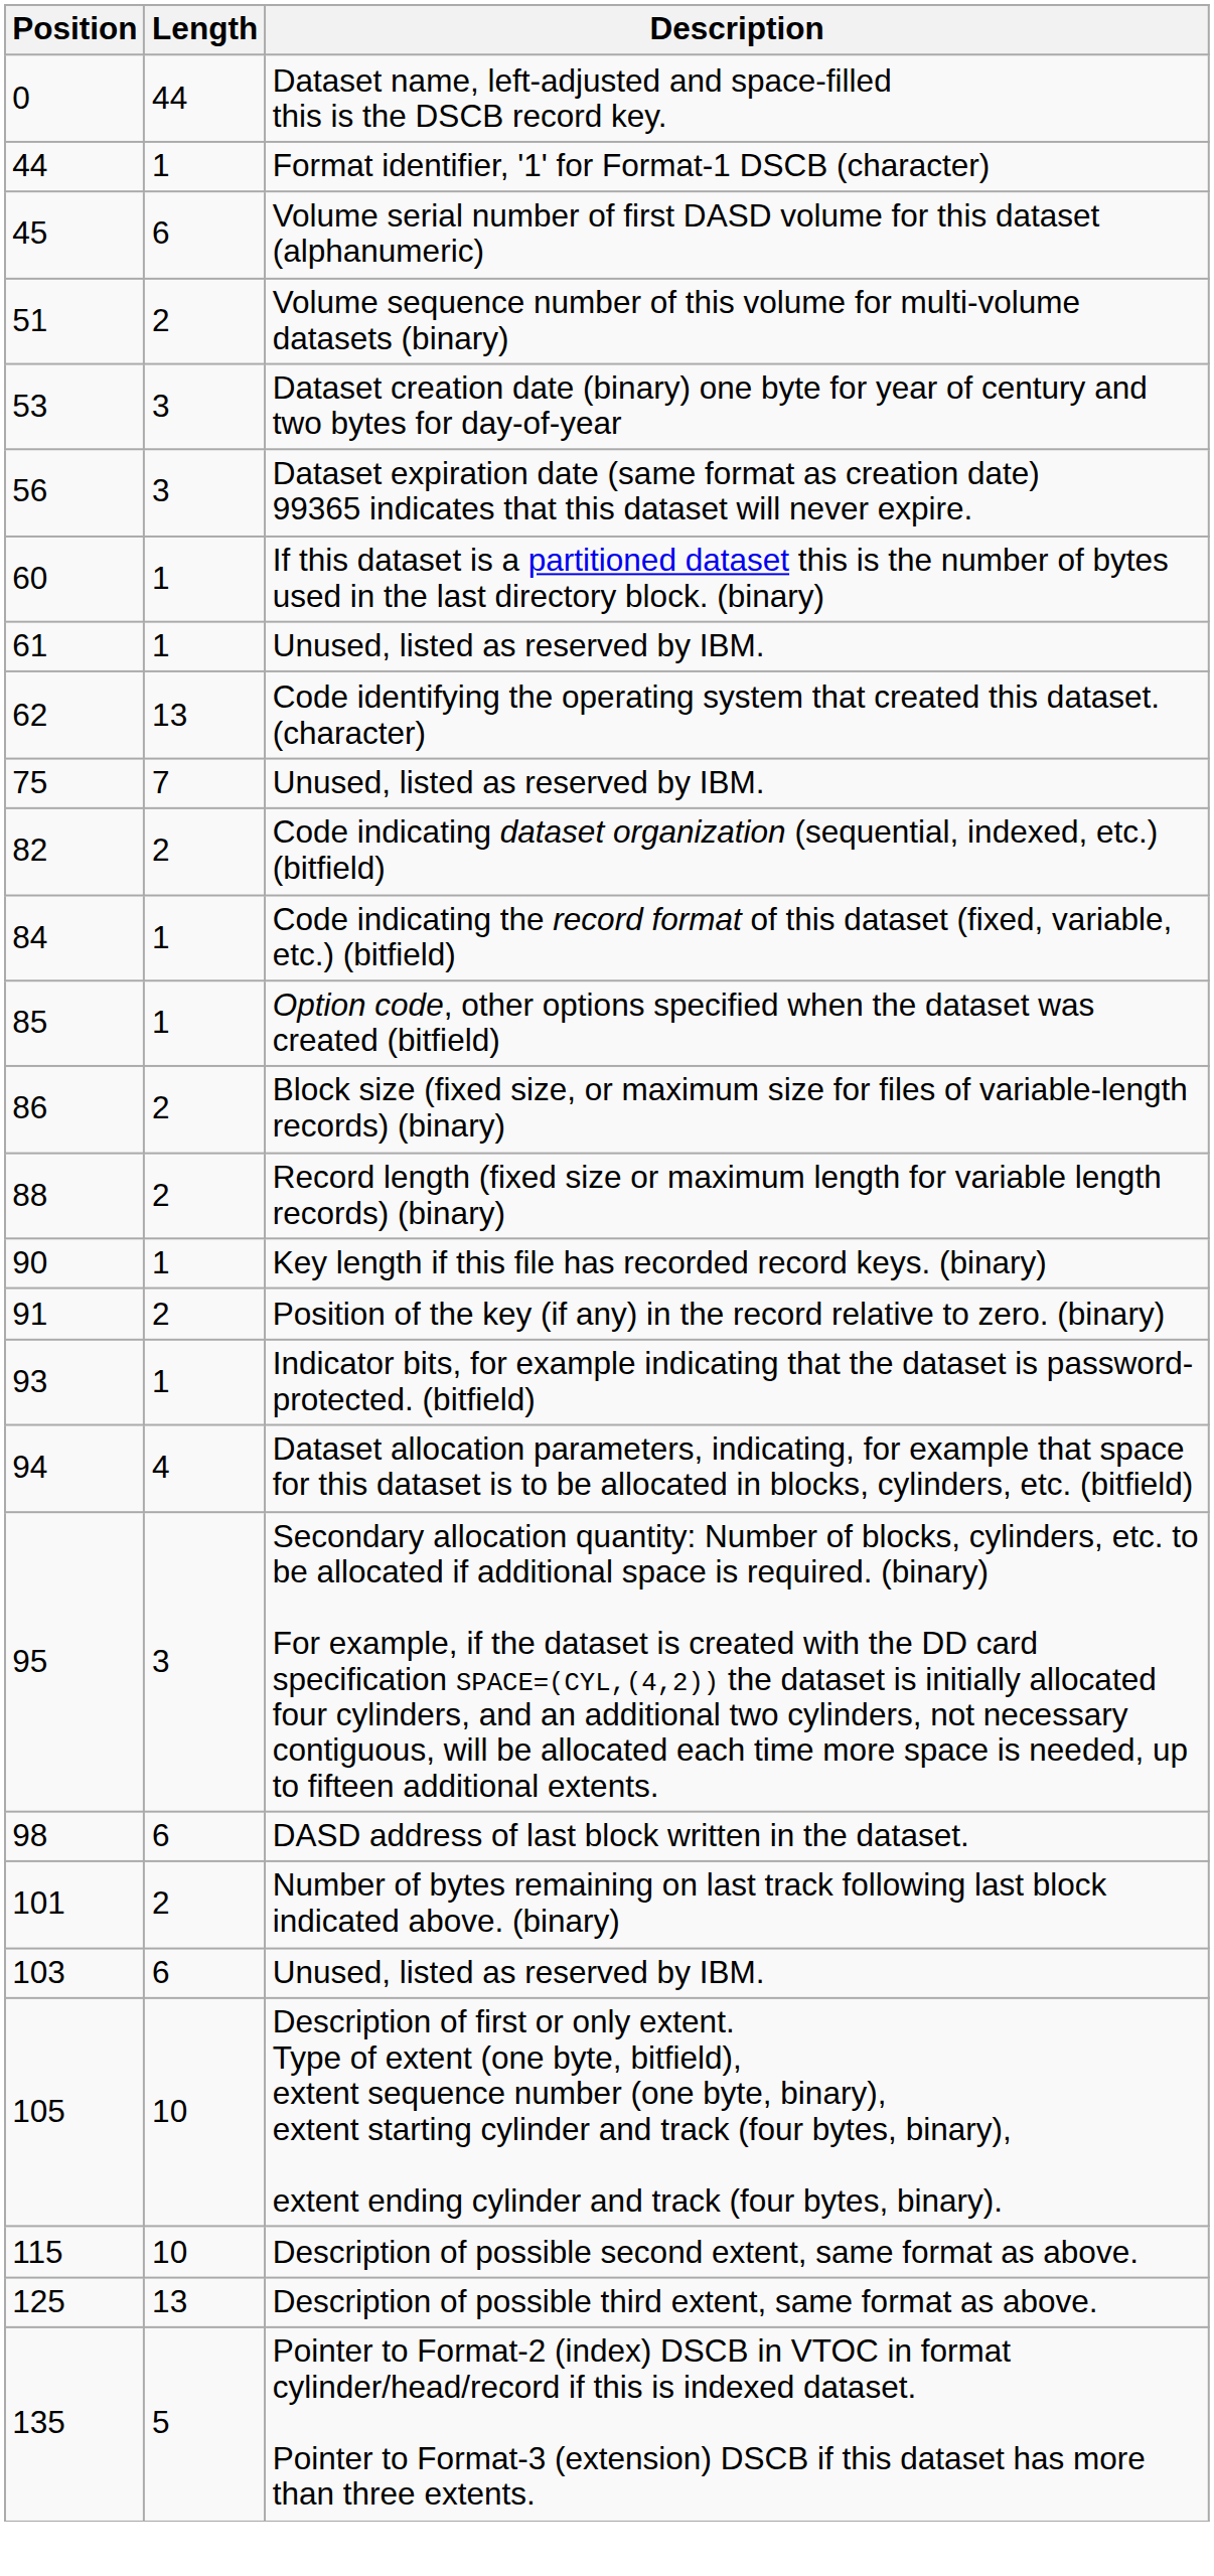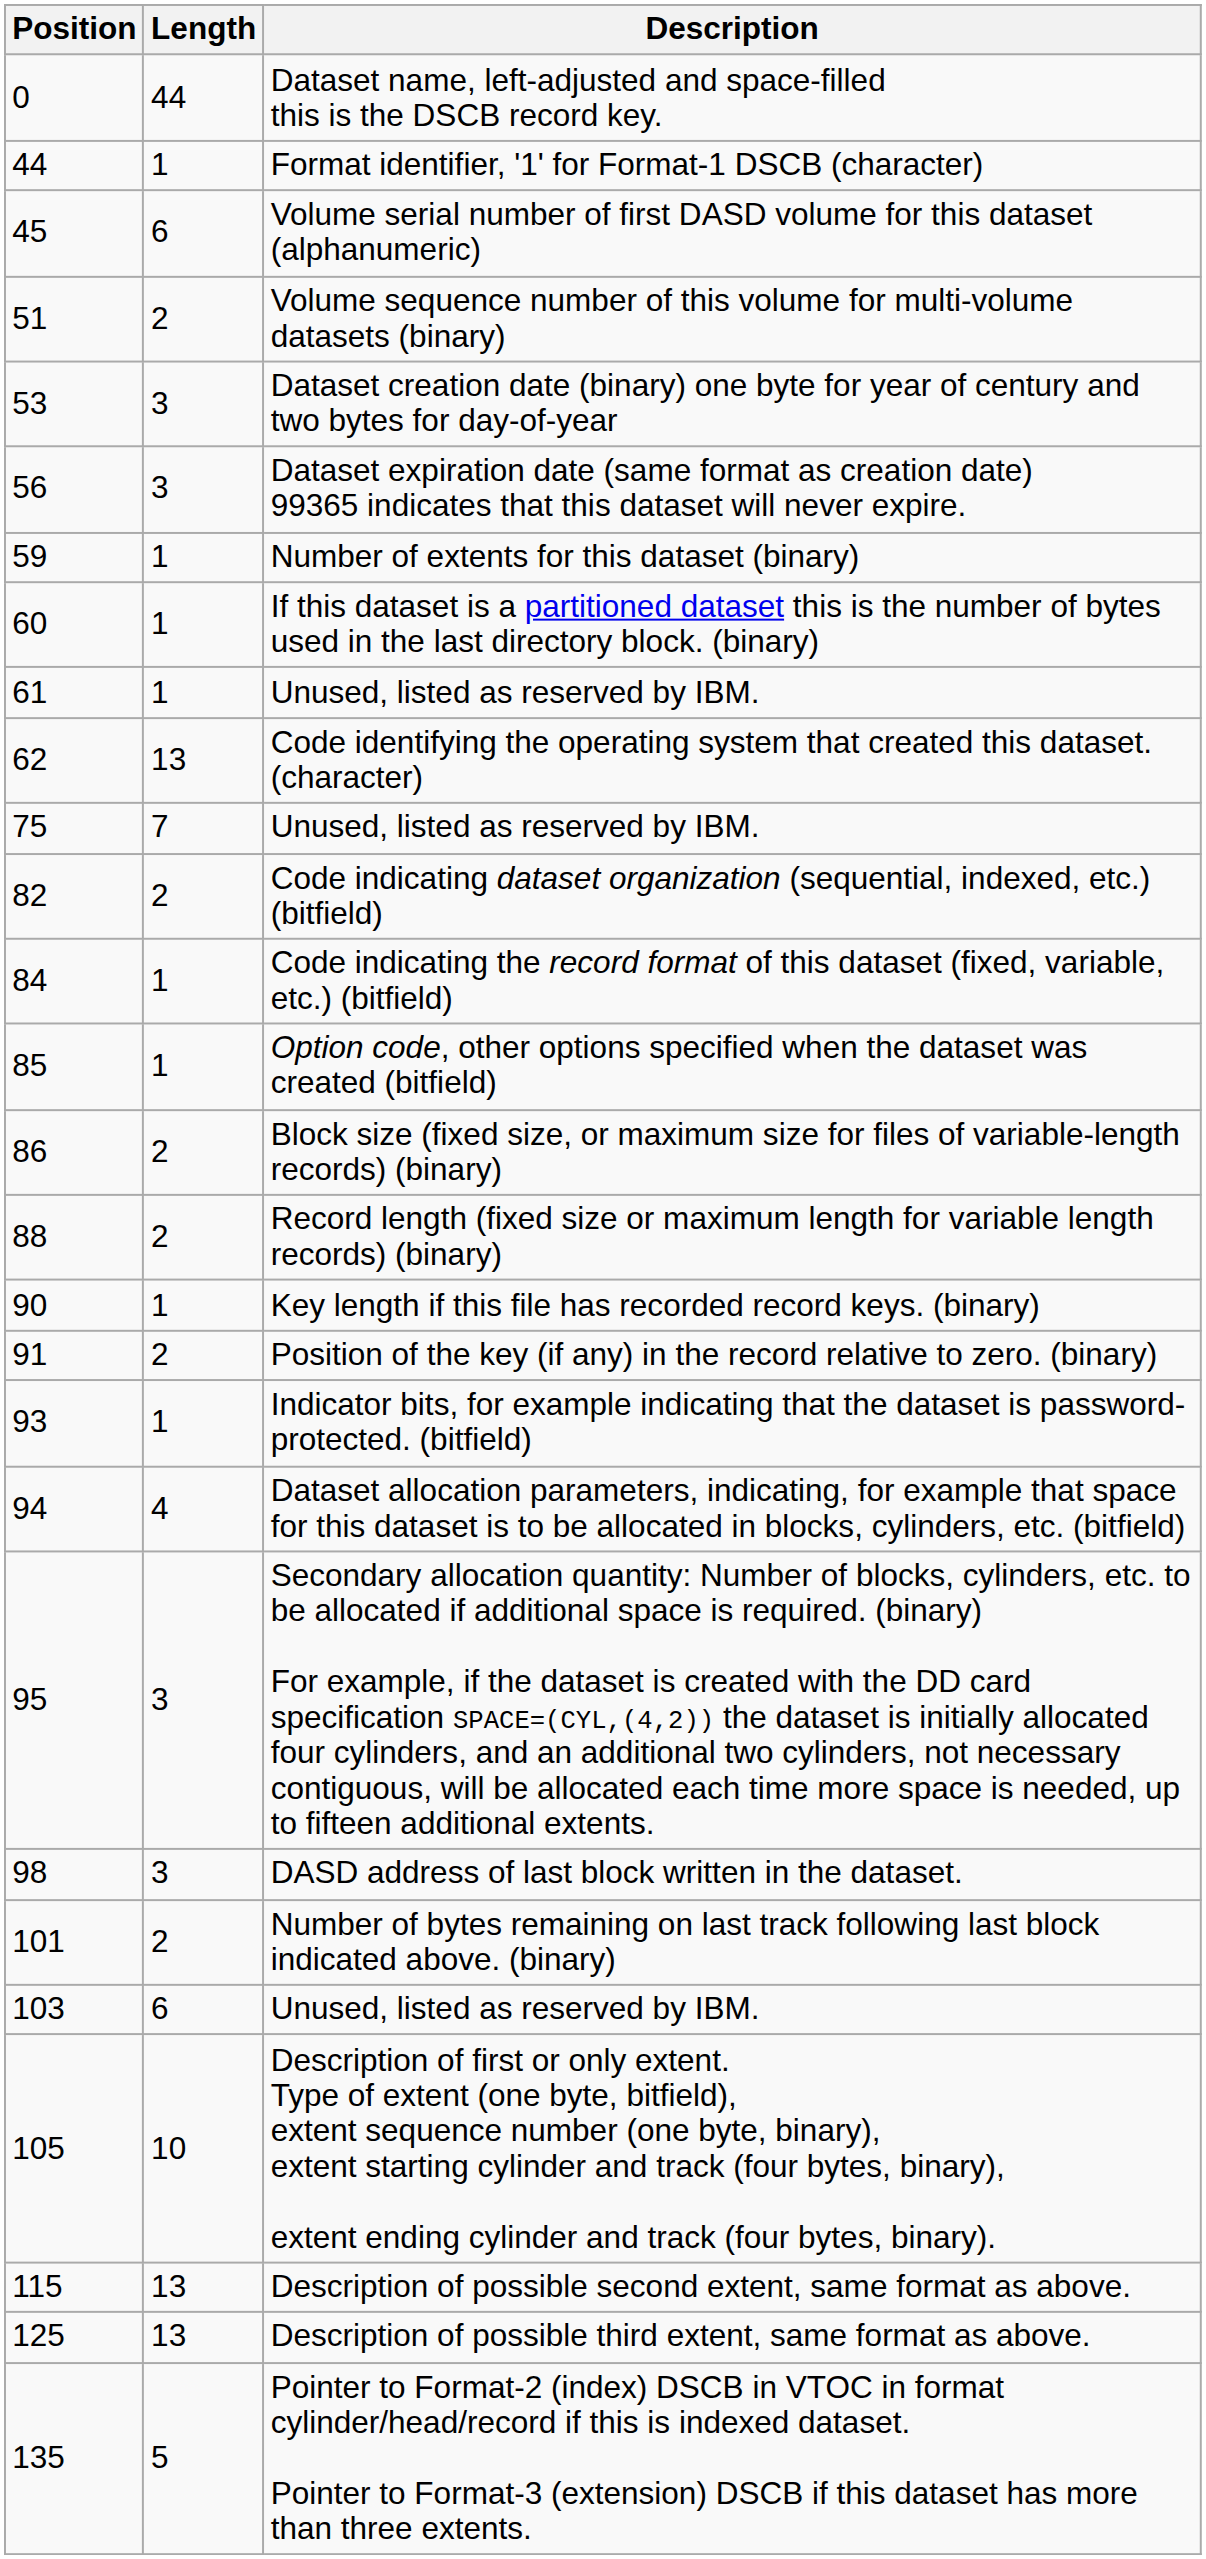+ row: 59 | 1 | Number of extents for this dataset (binary)
DASD address of last block written in the dataset. | Length: 6 -> 3
Description of possible second extent, same format as above. | Length: 10 -> 13
